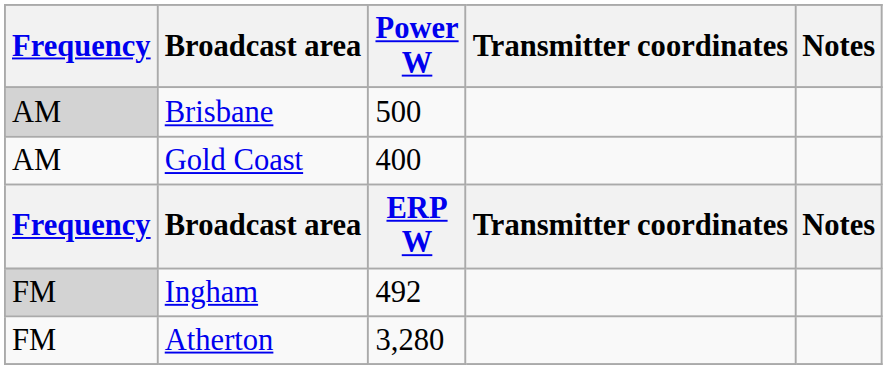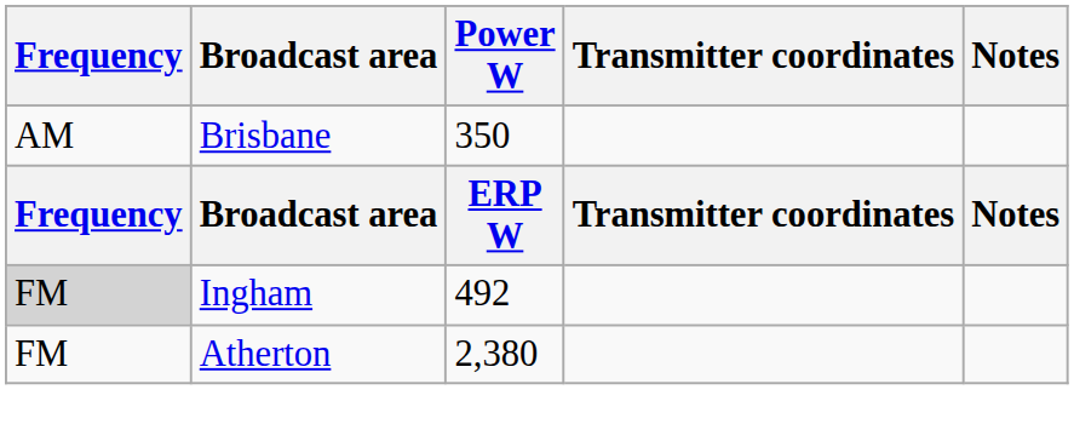Brisbane | Frequency: lightgrey background -> no background
Brisbane | Power W: 500 -> 350
- row: AM | Gold Coast | 400
Atherton | Power W: 3,280 -> 2,380
